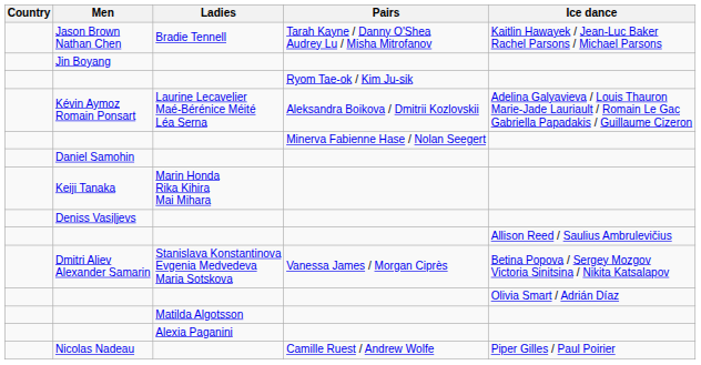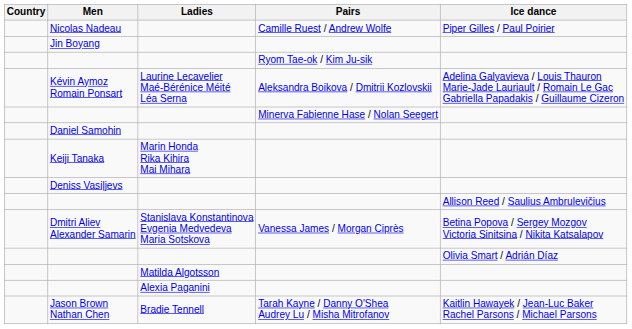rows swapped: Nicolas Nadeau <-> Jason Brown Nathan Chen
